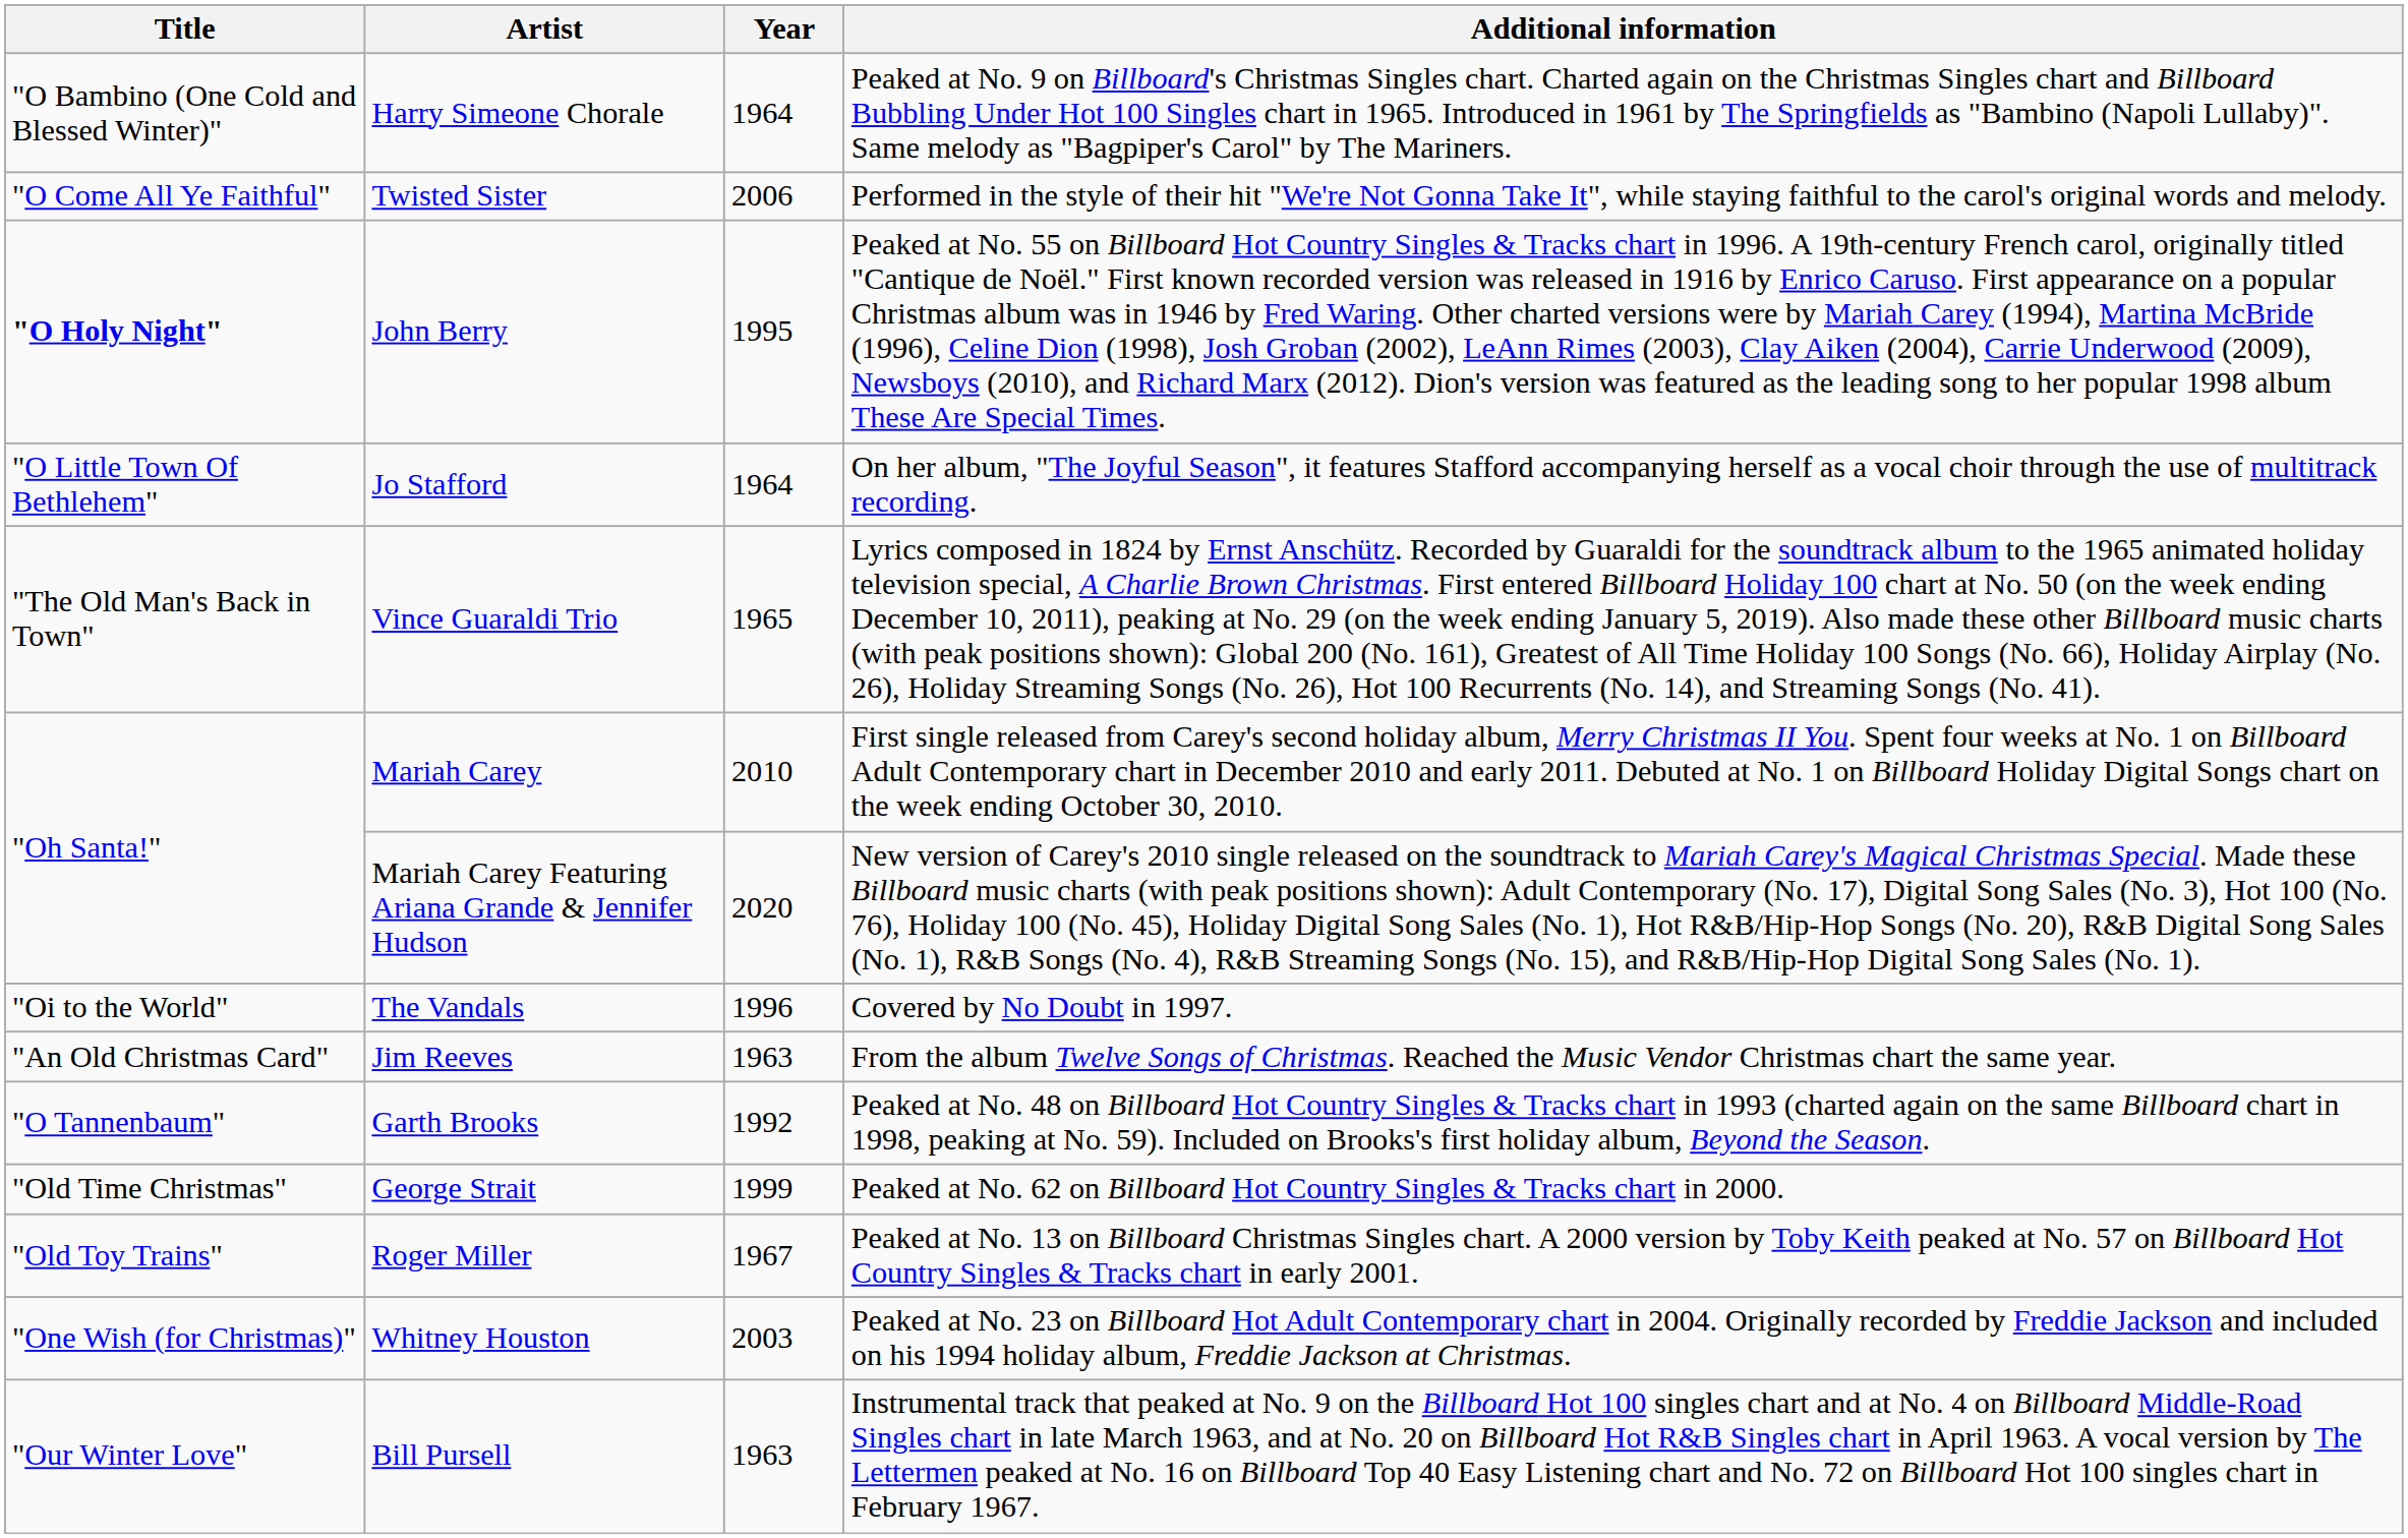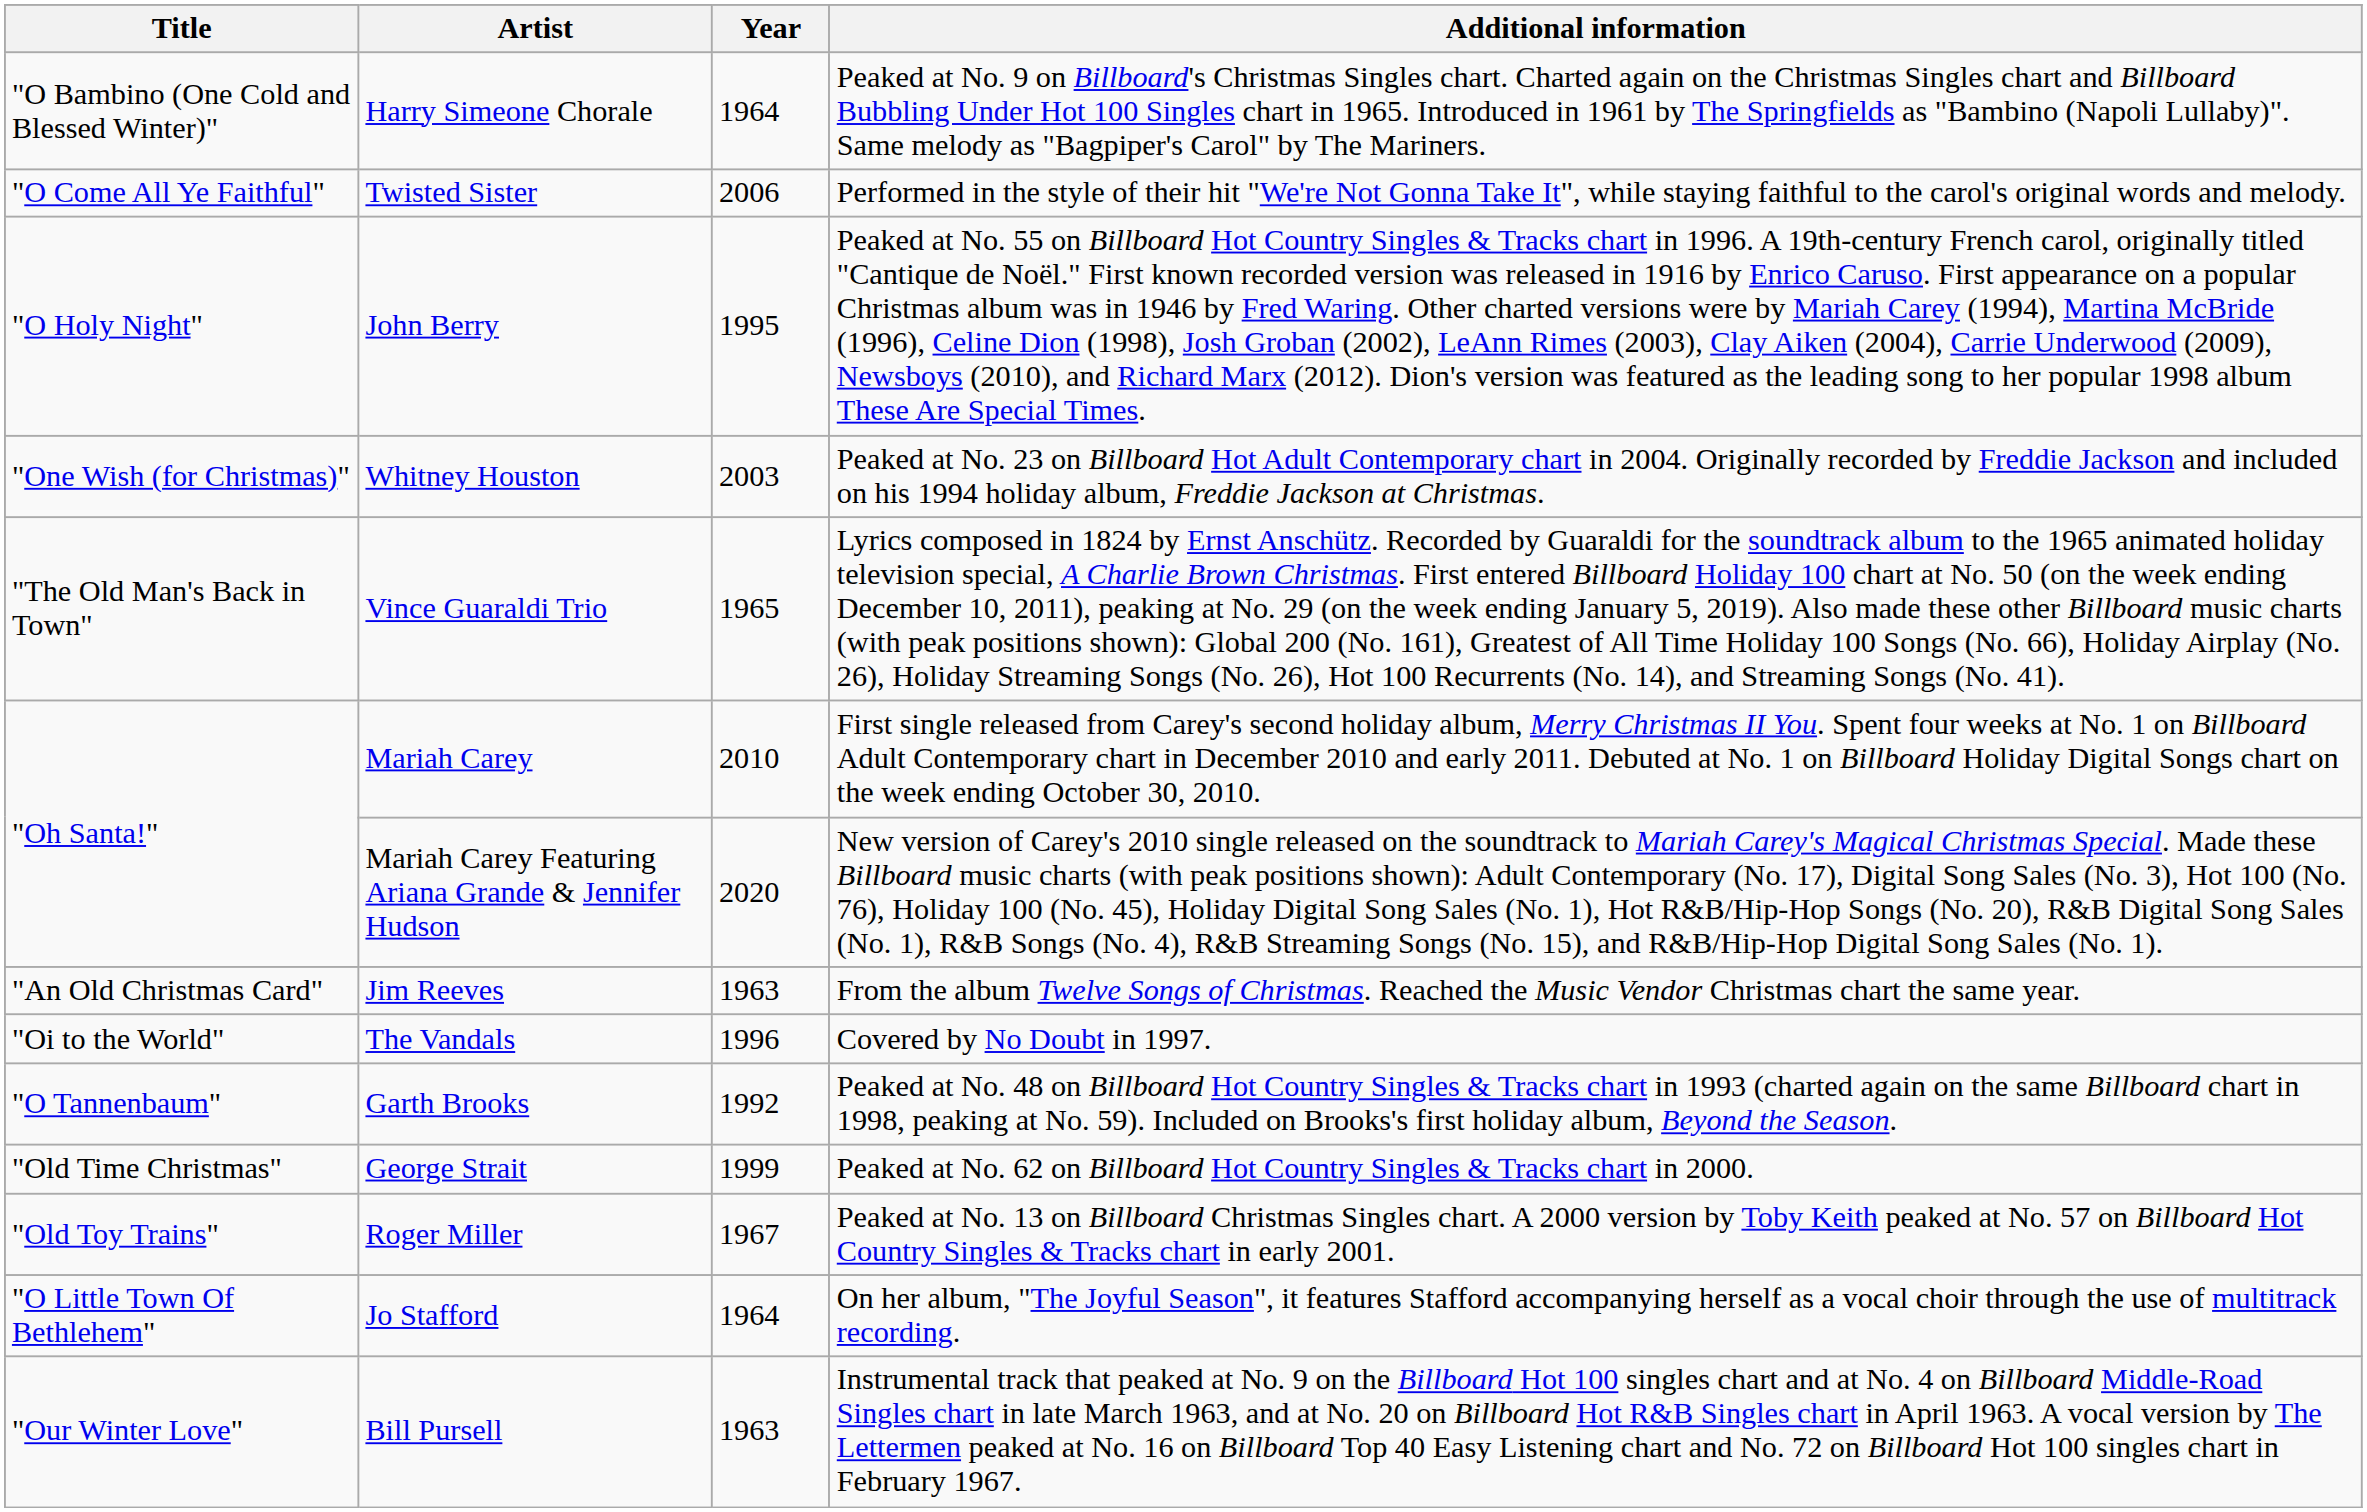John Berry | Title: bold -> normal
rows swapped: Jo Stafford <-> Whitney Houston
rows swapped: The Vandals <-> Jim Reeves
